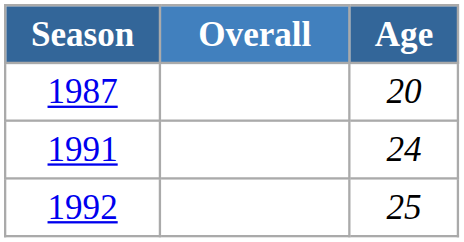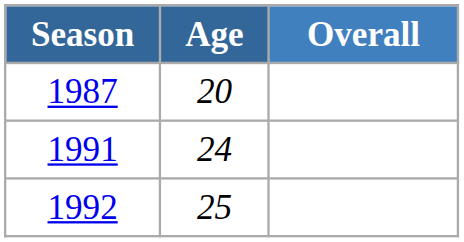columns swapped: Age <-> Overall
